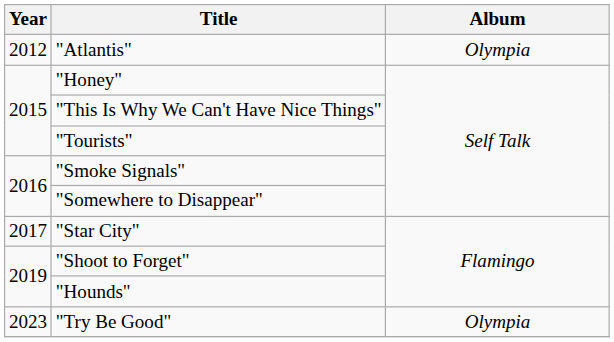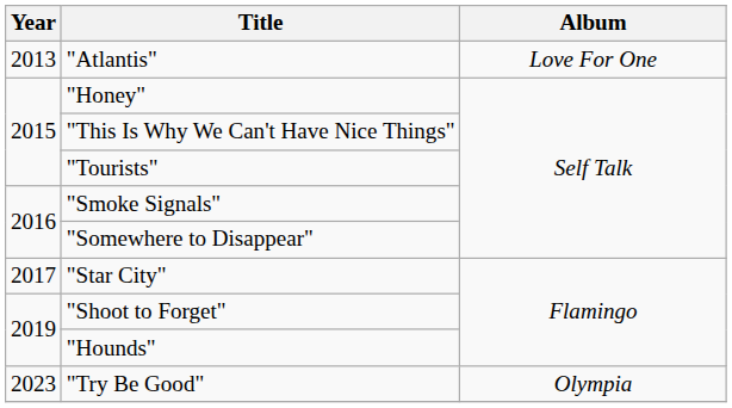"Atlantis" | Year: 2012 -> 2013
"Atlantis" | Album: Olympia -> Love For One
